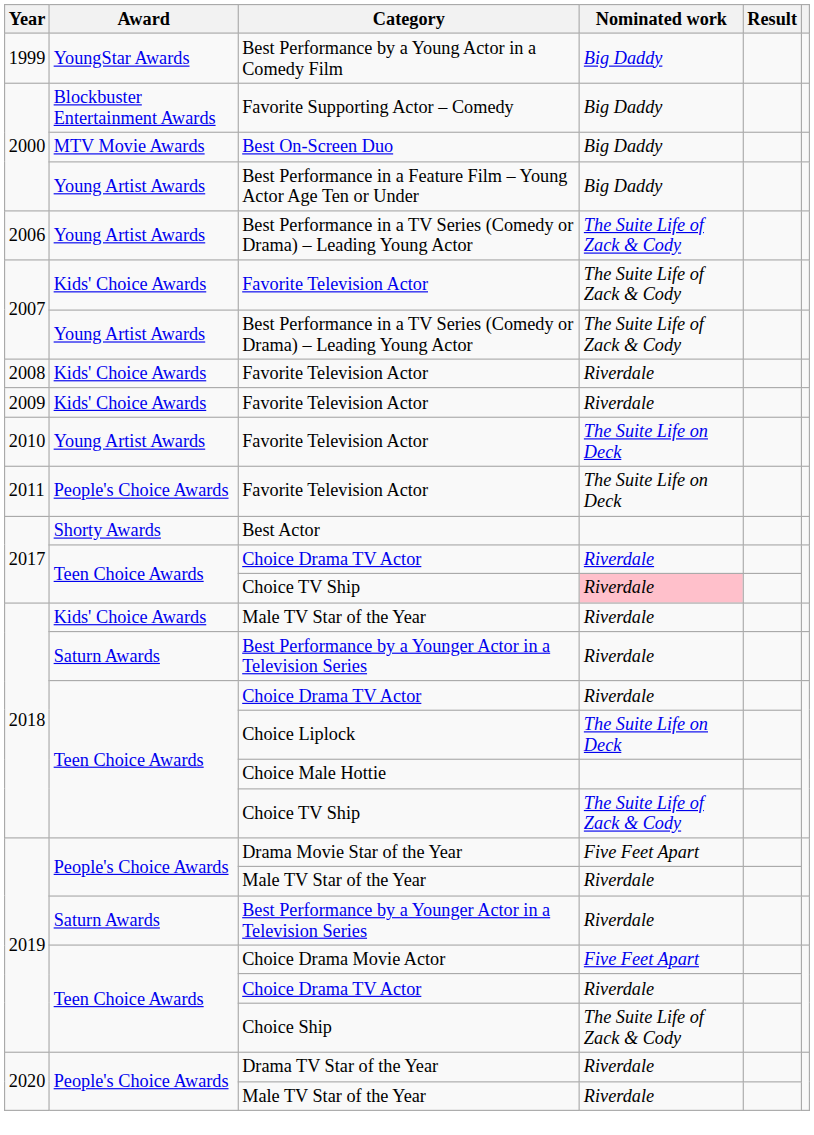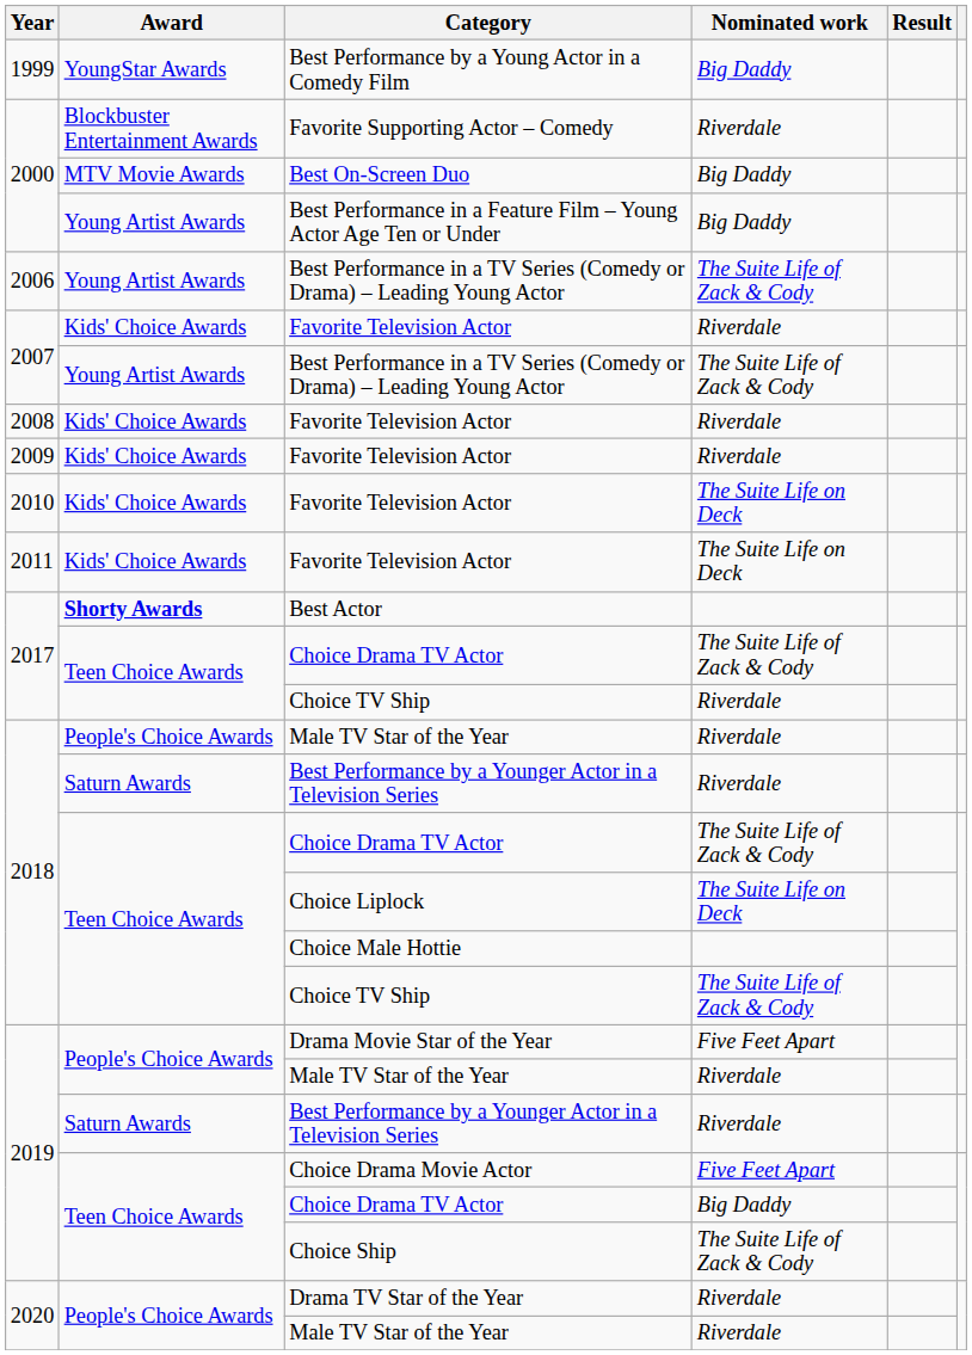Favorite Supporting Actor – Comedy | Nominated work: Big Daddy -> Riverdale
2007 / Favorite Television Actor | Nominated work: The Suite Life of Zack & Cody -> Riverdale
2010 / Favorite Television Actor | Award: Young Artist Awards -> Kids' Choice Awards
2011 / Favorite Television Actor | Award: People's Choice Awards -> Kids' Choice Awards
Best Actor | Award: normal -> bold
2017 / Choice Drama TV Actor | Nominated work: Riverdale -> The Suite Life of Zack & Cody
2017 / Choice TV Ship | Nominated work: pink background -> no background
2018 / Male TV Star of the Year | Award: Kids' Choice Awards -> People's Choice Awards
2018 / Choice Drama TV Actor | Nominated work: Riverdale -> The Suite Life of Zack & Cody
2019 / Choice Drama TV Actor | Nominated work: Riverdale -> Big Daddy
